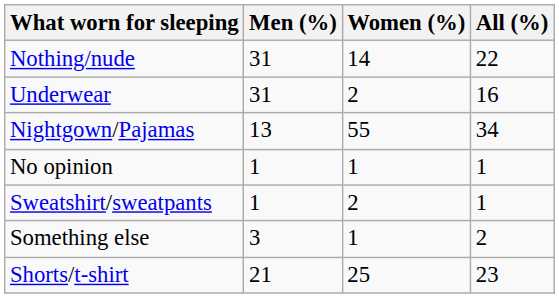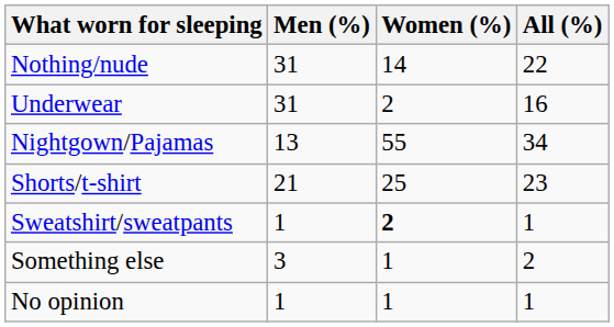rows swapped: Shorts/t-shirt <-> No opinion
Sweatshirt/sweatpants | Women (%): normal -> bold
